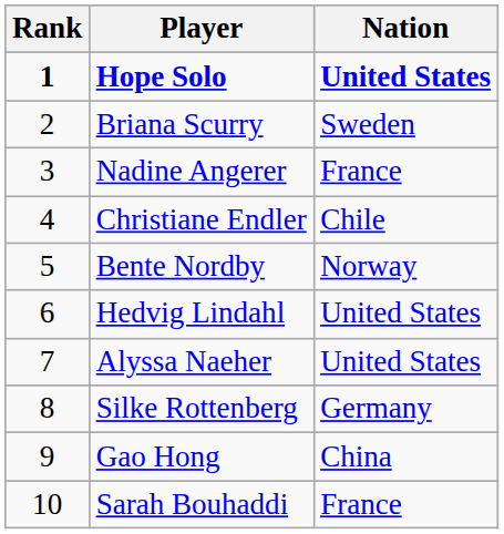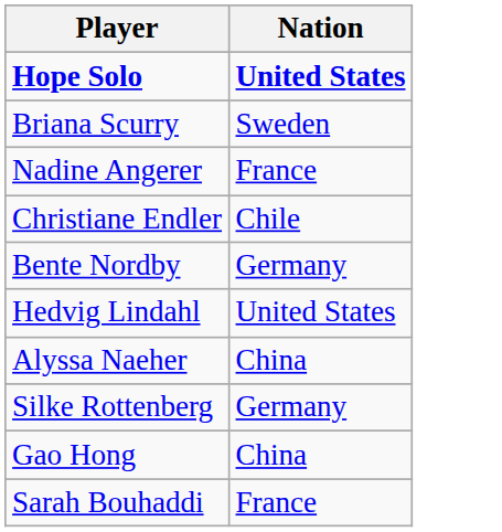- column: Rank | 1 | 2 | 3 | 4 | 5 | 6 | 7 | 8 | 9 | 10
Bente Nordby | Nation: Norway -> Germany
Alyssa Naeher | Nation: United States -> China
